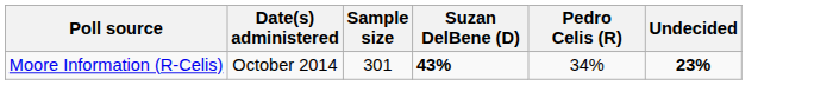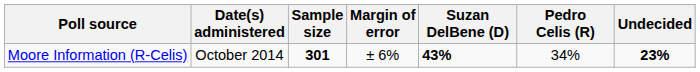+ column: Margin of error | ± 6%
Moore Information (R-Celis) | Sample size: normal -> bold
